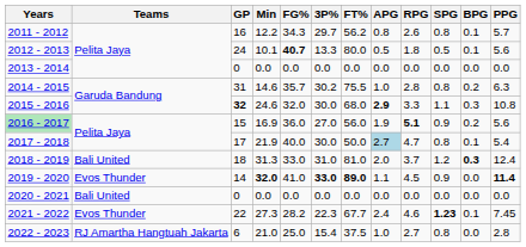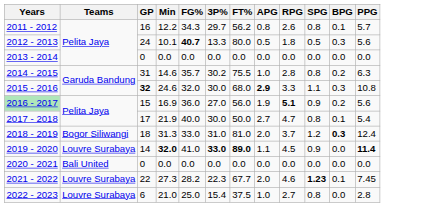2012 - 2013 | BPG: 0.1 -> 0.3
2017 - 2018 | APG: lightblue background -> no background
2018 - 2019 | Teams: Bali United -> Bogor Siliwangi
2019 - 2020 | Teams: Evos Thunder -> Louvre Surabaya
2021 - 2022 | Teams: Evos Thunder -> Louvre Surabaya
2021 - 2022 | APG: 2.4 -> 2.0
2022 - 2023 | Teams: RJ Amartha Hangtuah Jakarta -> Louvre Surabaya
